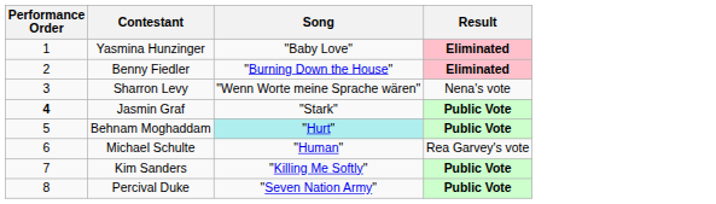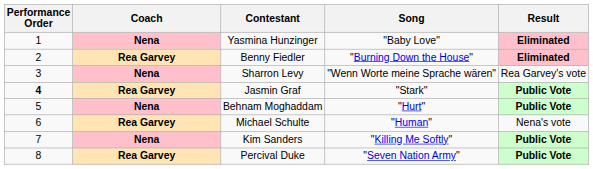+ column: Coach | Nena | Rea Garvey | Nena | Rea Garvey | Nena | Rea Garvey | Nena | Rea Garvey
Sharron Levy | Result: Nena's vote -> Rea Garvey's vote
Behnam Moghaddam | Song: paleturquoise background -> no background
Michael Schulte | Result: Rea Garvey's vote -> Nena's vote
